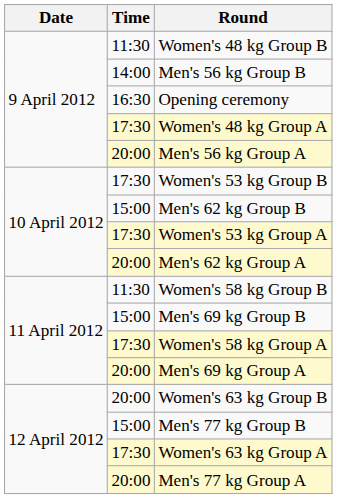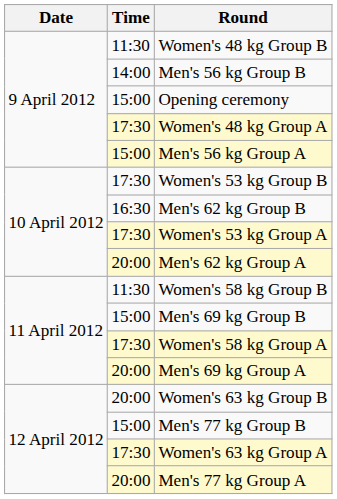Opening ceremony | Time: 16:30 -> 15:00
Men's 56 kg Group A | Time: 20:00 -> 15:00
Men's 62 kg Group B | Time: 15:00 -> 16:30
